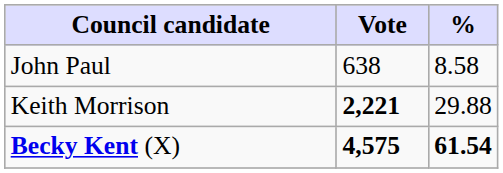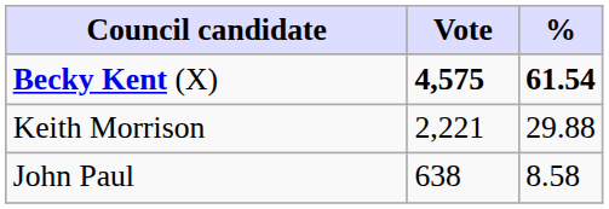rows swapped: Becky Kent (X) <-> John Paul
Keith Morrison | Vote: bold -> normal
